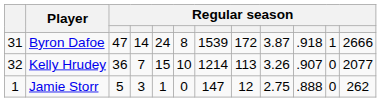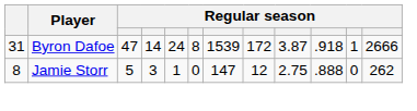- row: 32 | Kelly Hrudey | 36 | 7 | 15 | 10 | 1214 | 113 | 3.26 | .907 | 0 | 2077
Jamie Storr | column 1: 1 -> 8
